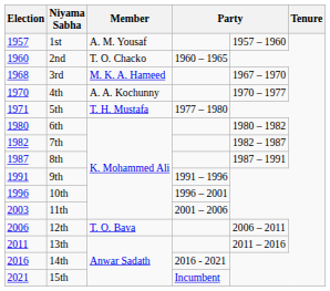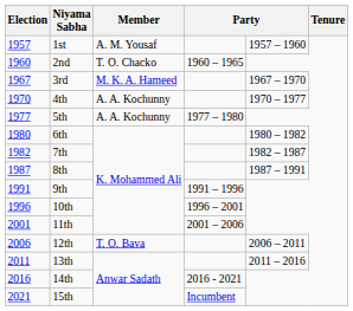3rd | Election: 1968 -> 1967
5th | Election: 1971 -> 1977
5th | Member: T. H. Mustafa -> A. A. Kochunny
11th | Election: 2003 -> 2001
